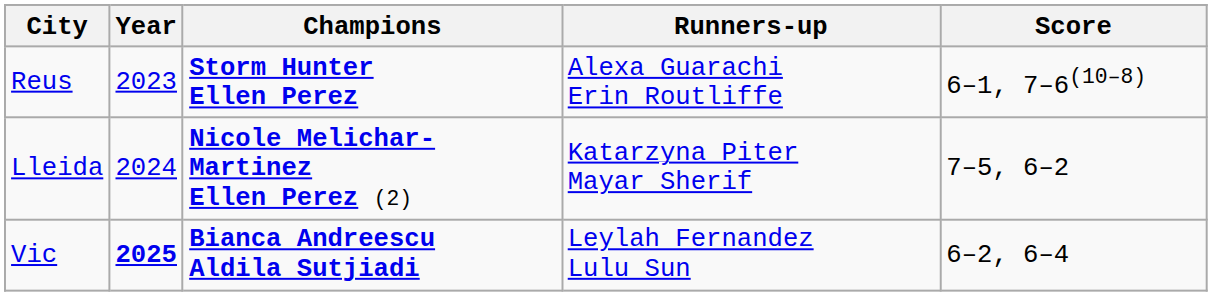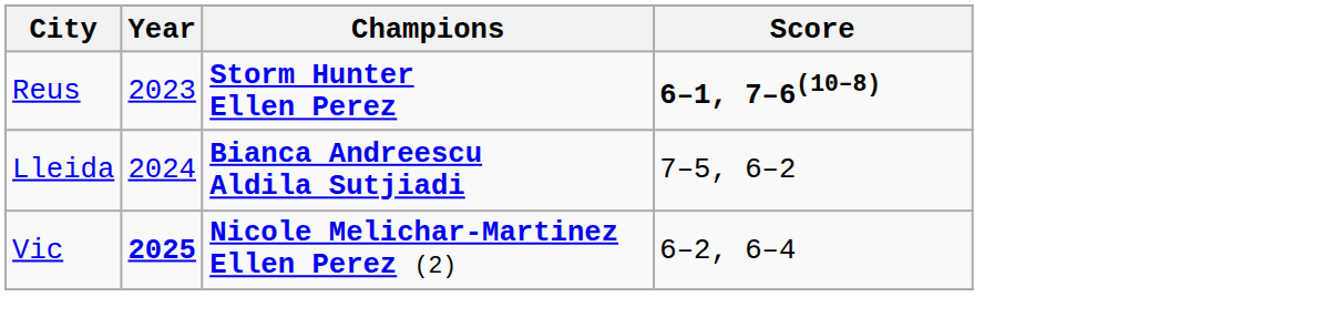- column: Runners-up | Alexa Guarachi Erin Routliffe | Katarzyna Piter Mayar Sherif | Leylah Fernandez Lulu Sun
Reus | Score: normal -> bold
Lleida | Champions: Nicole Melichar-Martinez Ellen Perez (2) -> Bianca Andreescu Aldila Sutjiadi
Vic | Champions: Bianca Andreescu Aldila Sutjiadi -> Nicole Melichar-Martinez Ellen Perez (2)
